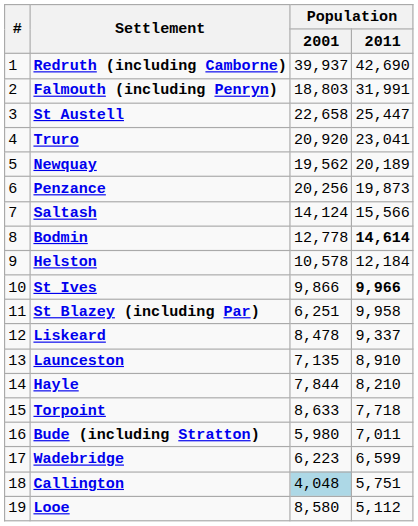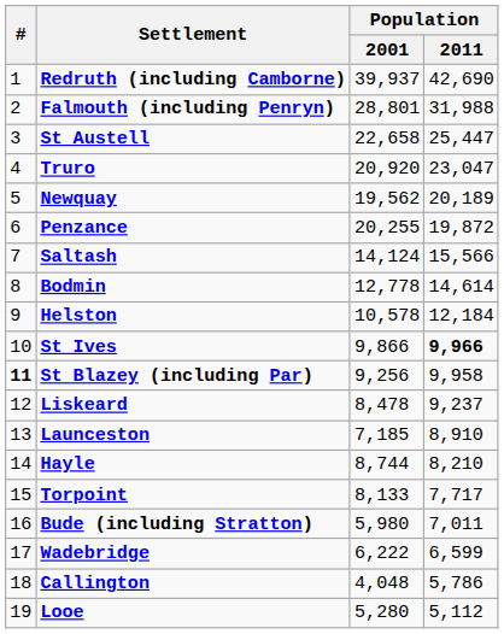Falmouth (including Penryn) | Population / 2001: 18,803 -> 28,801
Falmouth (including Penryn) | Population / 2011: 31,991 -> 31,988
Truro | Population / 2011: 23,041 -> 23,047
Penzance | Population / 2001: 20,256 -> 20,255
Penzance | Population / 2011: 19,873 -> 19,872
Bodmin | Population / 2011: bold -> normal
St Blazey (including Par) | #: normal -> bold
St Blazey (including Par) | Population / 2001: 6,251 -> 9,256
Liskeard | Population / 2011: 9,337 -> 9,237
Launceston | Population / 2001: 7,135 -> 7,185
Hayle | Population / 2001: 7,844 -> 8,744
Torpoint | Population / 2001: 8,633 -> 8,133
Torpoint | Population / 2011: 7,718 -> 7,717
Wadebridge | Population / 2001: 6,223 -> 6,222
Callington | Population / 2001: lightblue background -> no background
Callington | Population / 2011: 5,751 -> 5,786
Looe | Population / 2001: 8,580 -> 5,280
